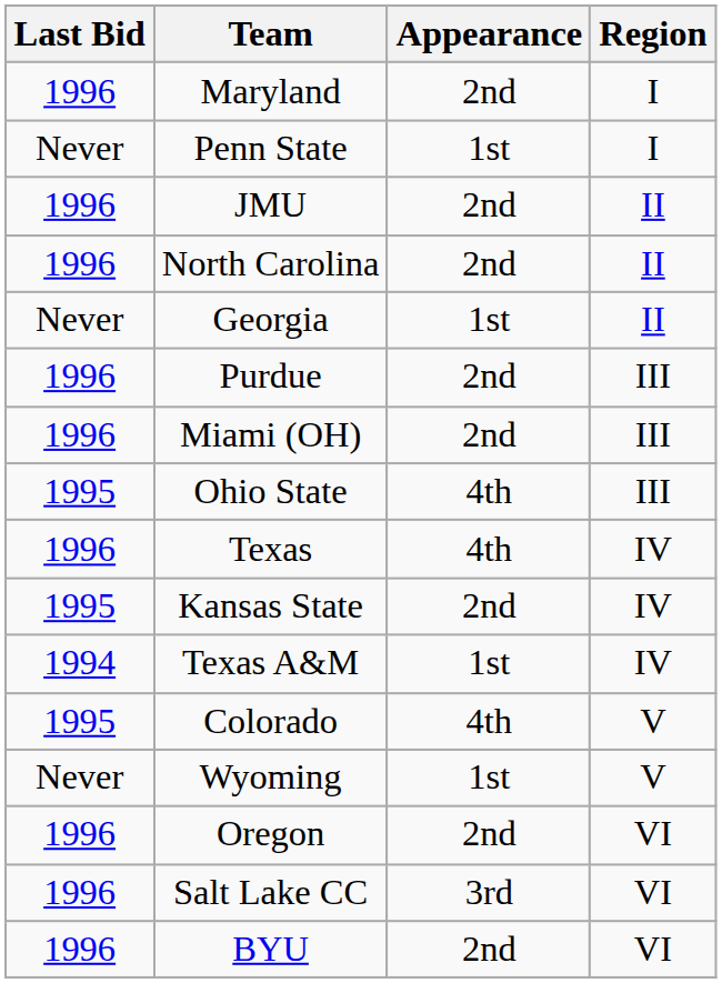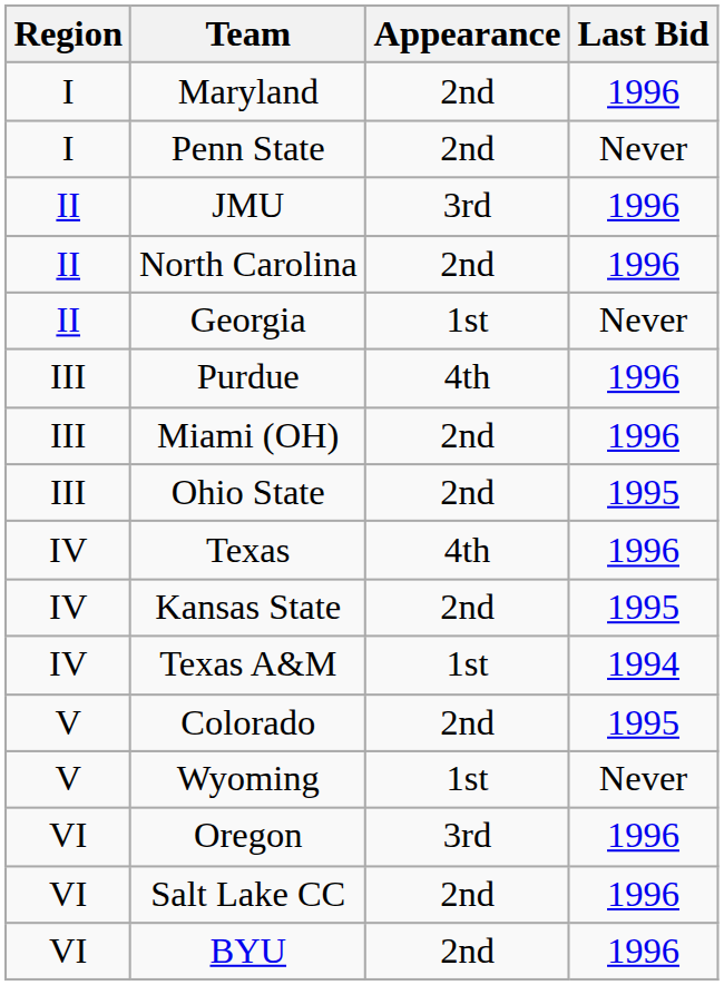columns swapped: Region <-> Last Bid
Penn State | Appearance: 1st -> 2nd
JMU | Appearance: 2nd -> 3rd
Purdue | Appearance: 2nd -> 4th
Ohio State | Appearance: 4th -> 2nd
Colorado | Appearance: 4th -> 2nd
Oregon | Appearance: 2nd -> 3rd
Salt Lake CC | Appearance: 3rd -> 2nd
